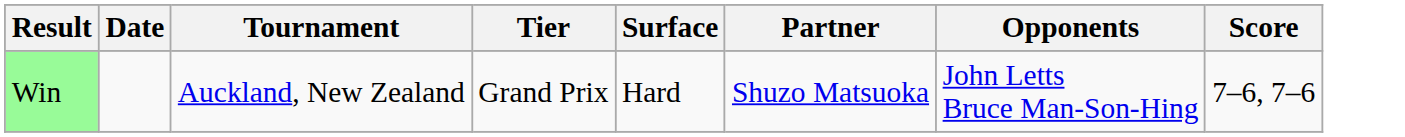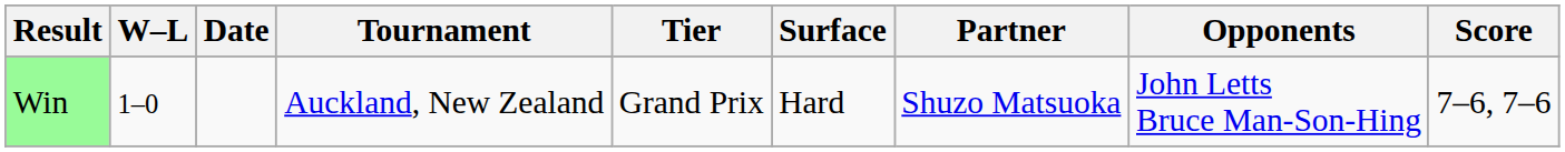+ column: W–L | 1–0
